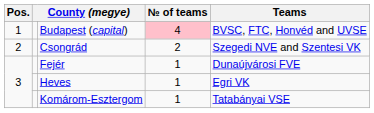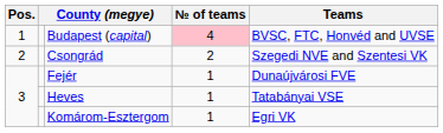Heves | Teams: Egri VK -> Tatabányai VSE
Komárom-Esztergom | Teams: Tatabányai VSE -> Egri VK
